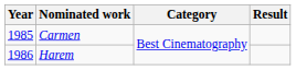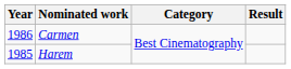Carmen | Year: 1985 -> 1986
Harem | Year: 1986 -> 1985
